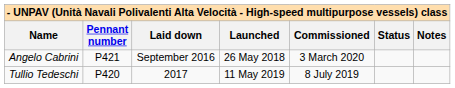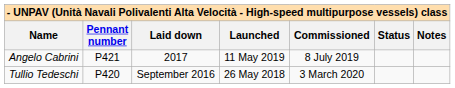Angelo Cabrini | Laid down: September 2016 -> 2017
Angelo Cabrini | Launched: 26 May 2018 -> 11 May 2019
Angelo Cabrini | Commissioned: 3 March 2020 -> 8 July 2019
Tullio Tedeschi | Laid down: 2017 -> September 2016
Tullio Tedeschi | Launched: 11 May 2019 -> 26 May 2018
Tullio Tedeschi | Commissioned: 8 July 2019 -> 3 March 2020
